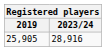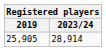25,905 | 2023/24: 28,916 -> 28,914
